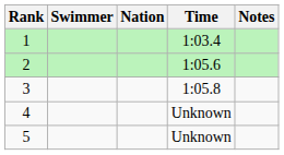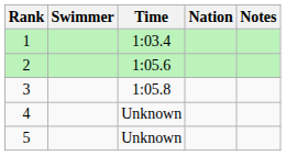columns swapped: Nation <-> Time
